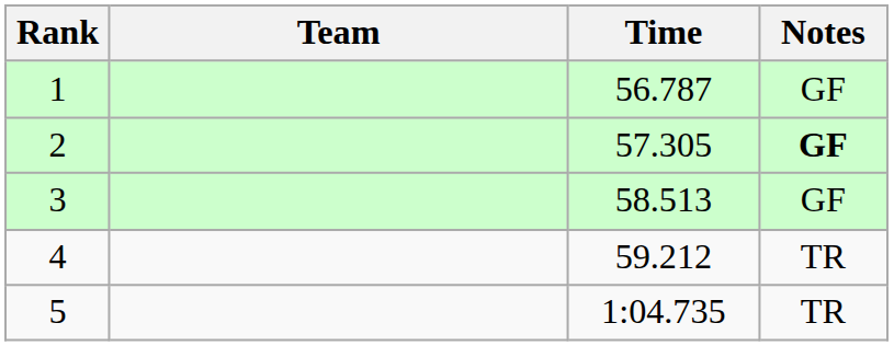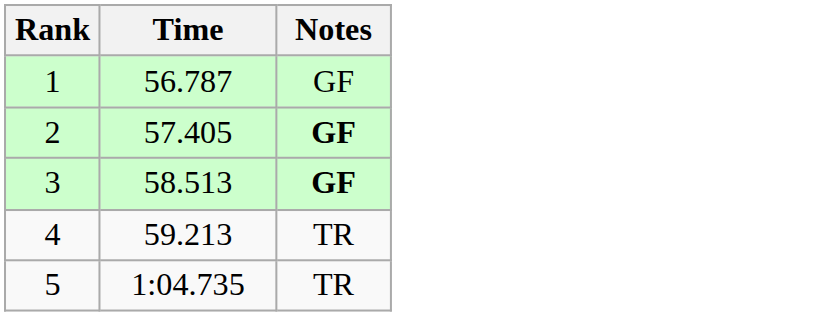- column: Team
2 | Time: 57.305 -> 57.405
3 | Notes: normal -> bold
4 | Time: 59.212 -> 59.213
